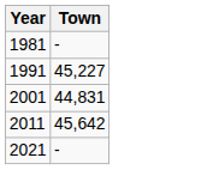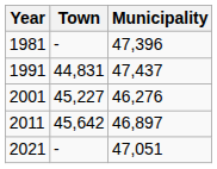+ column: Municipality | 47,396 | 47,437 | 46,276 | 46,897 | 47,051
1991 | Town: 45,227 -> 44,831
2001 | Town: 44,831 -> 45,227
